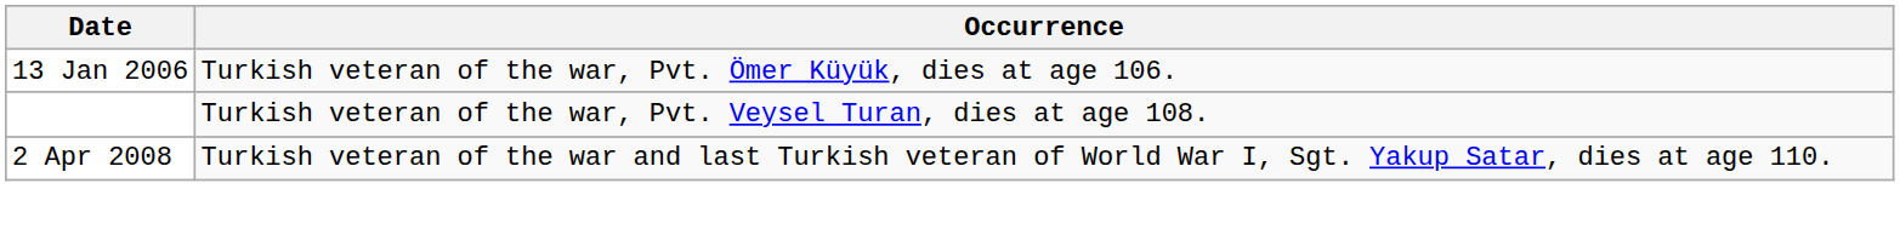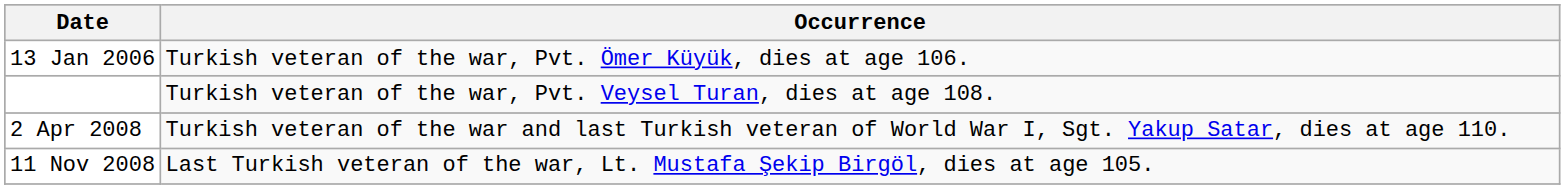+ row: 11 Nov 2008 | Last Turkish veteran of the war, Lt. Mustafa Şekip Birgöl, dies at age 105.
